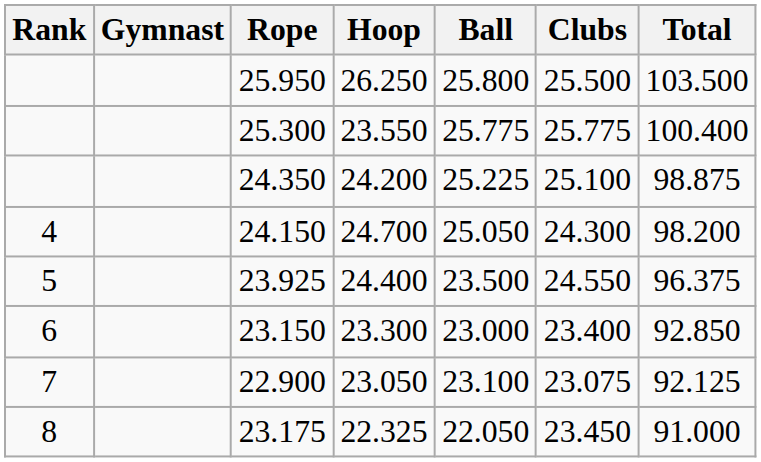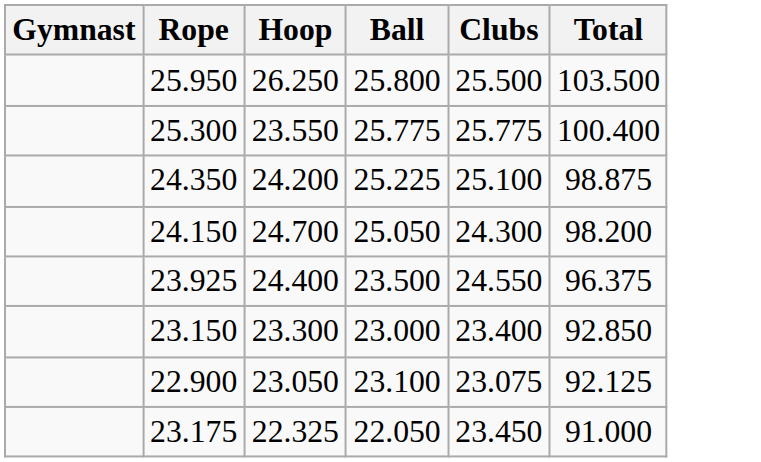- column: Rank | 4 | 5 | 6 | 7 | 8
